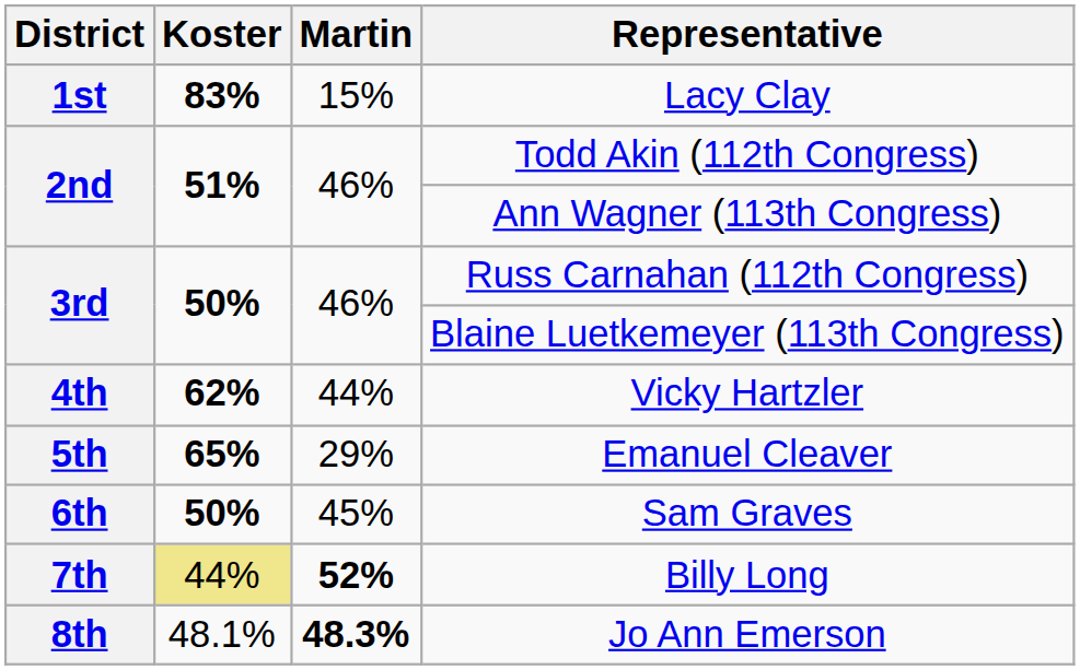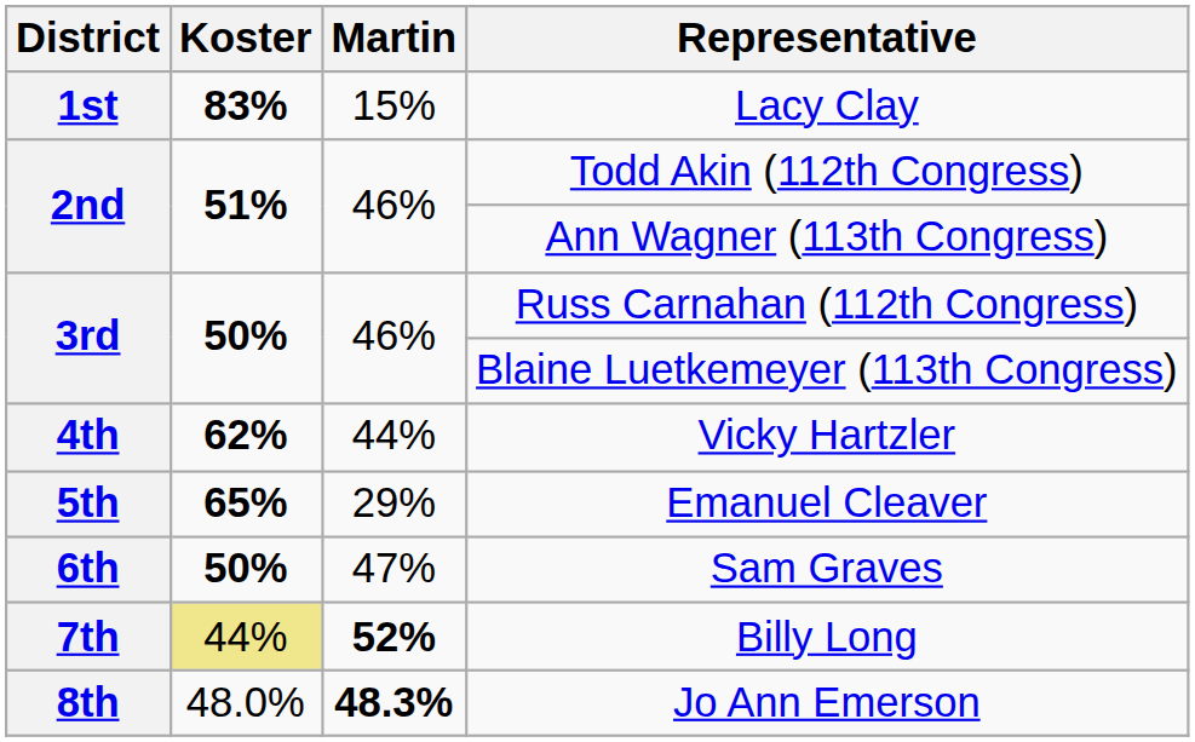Sam Graves | Martin: 45% -> 47%
Jo Ann Emerson | Koster: 48.1% -> 48.0%
